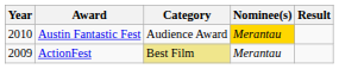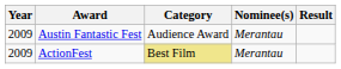Austin Fantastic Fest | Year: 2010 -> 2009
Austin Fantastic Fest | Nominee(s): gold background -> no background
